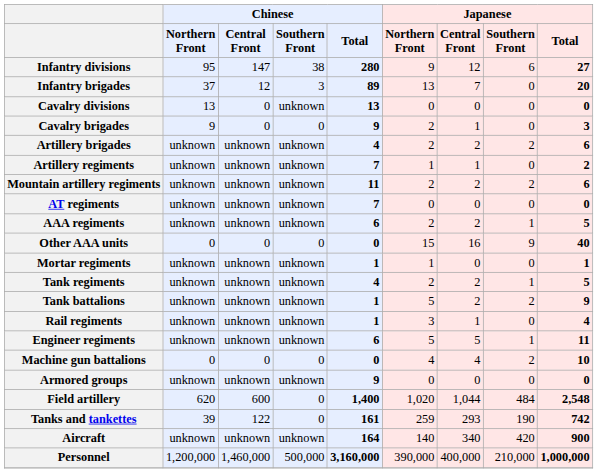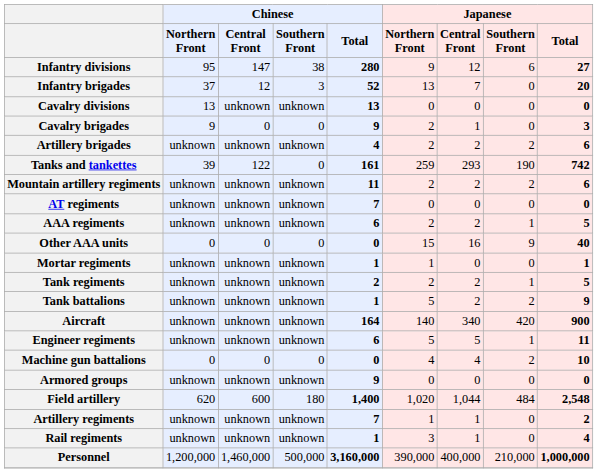Infantry brigades | Chinese / Total: 89 -> 52
Cavalry divisions | Chinese / Central Front: 0 -> unknown
rows swapped: Artillery regiments <-> Tanks and tankettes
Tank regiments | Chinese / Total: 4 -> 2
rows swapped: Rail regiments <-> Aircraft
Field artillery | Chinese / Southern Front: 0 -> 180
